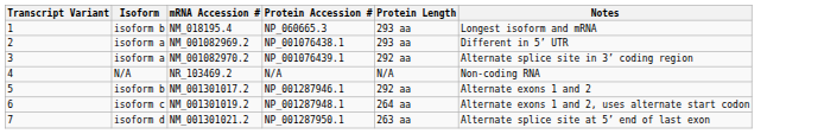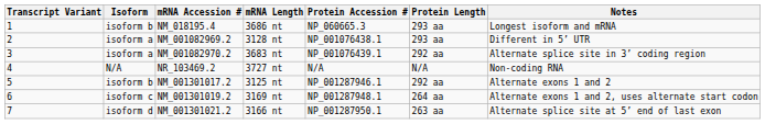+ column: mRNA Length | 3686 nt | 3128 nt | 3683 nt | 3727 nt | 3125 nt | 3169 nt | 3166 nt
